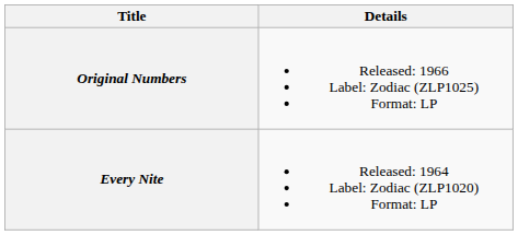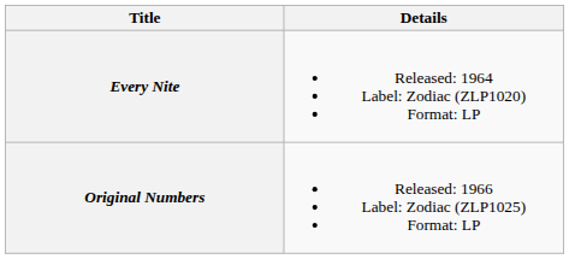rows swapped: Every Nite <-> Original Numbers
